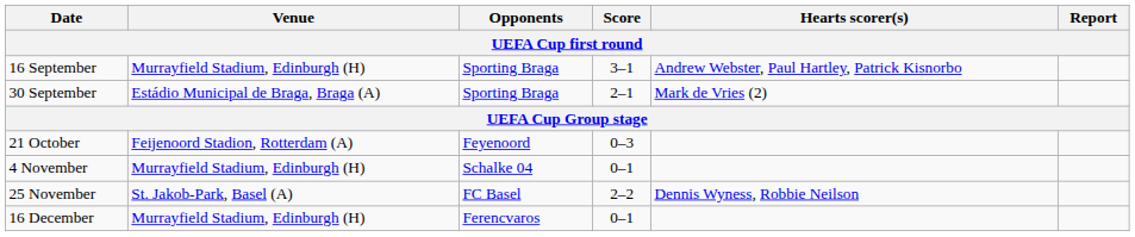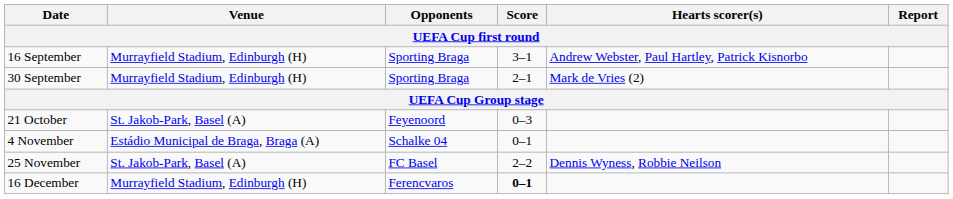30 September | Venue: Estádio Municipal de Braga, Braga (A) -> Murrayfield Stadium, Edinburgh (H)
21 October | Venue: Feijenoord Stadion, Rotterdam (A) -> St. Jakob-Park, Basel (A)
4 November | Venue: Murrayfield Stadium, Edinburgh (H) -> Estádio Municipal de Braga, Braga (A)
16 December | Score: normal -> bold
